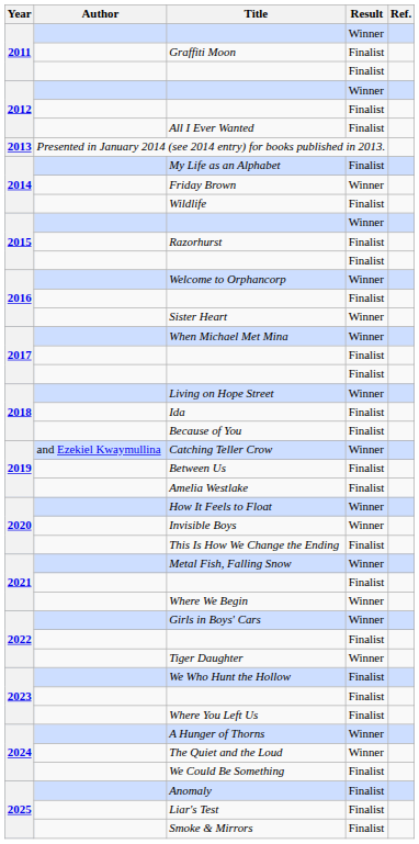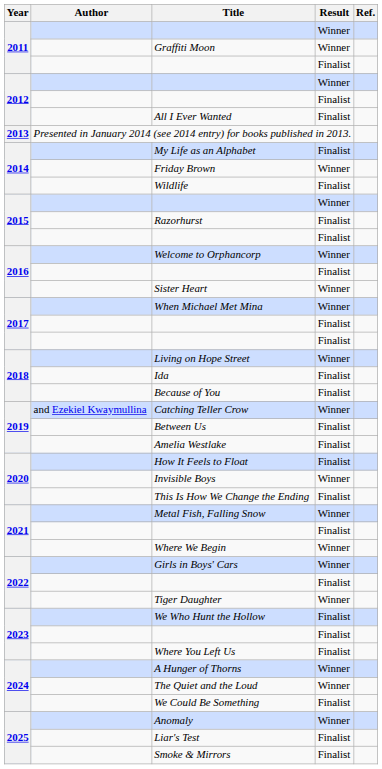Graffiti Moon | Result: Finalist -> Winner
How It Feels to Float | Result: Winner -> Finalist
Anomaly | Result: Finalist -> Winner
